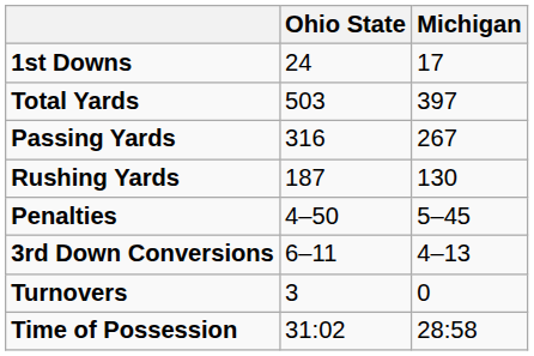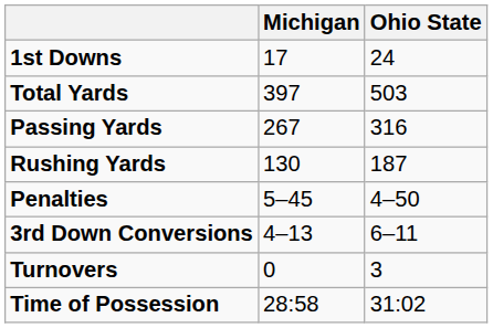columns swapped: Michigan <-> Ohio State
